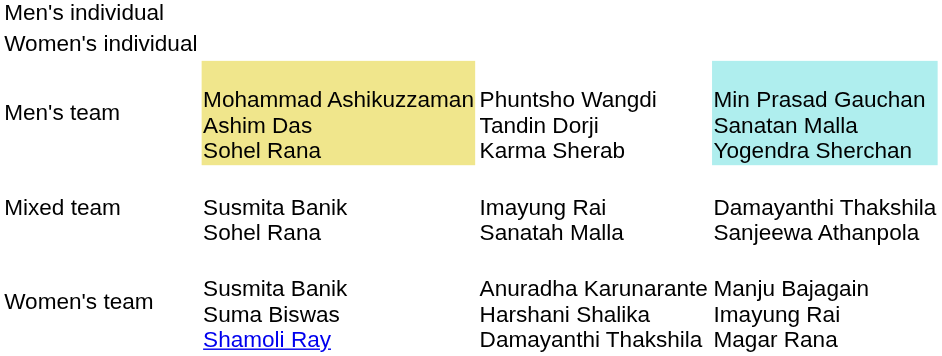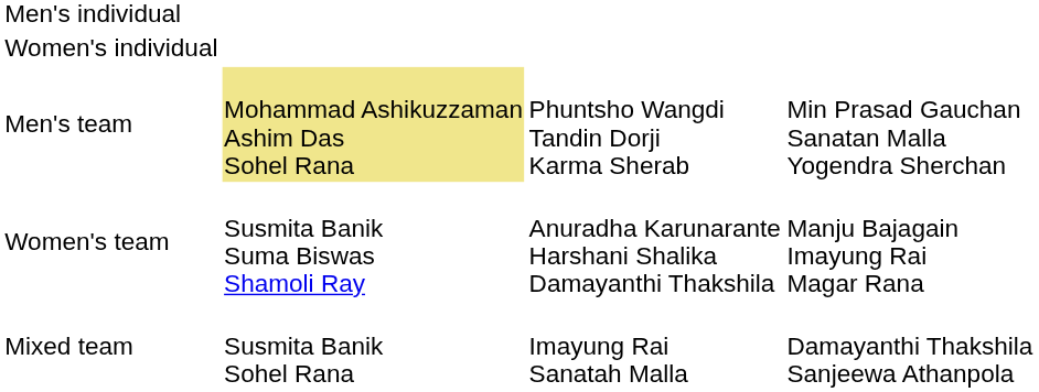Men's team | column 4: paleturquoise background -> no background
rows swapped: Women's team <-> Mixed team
